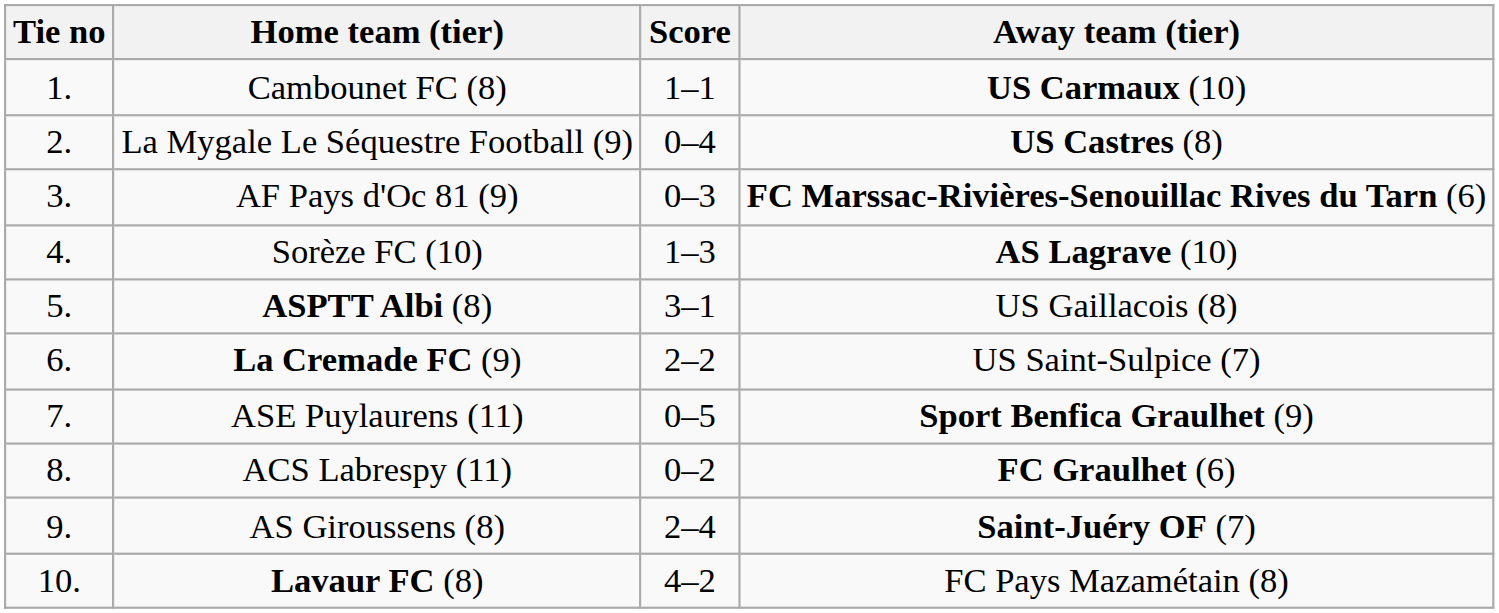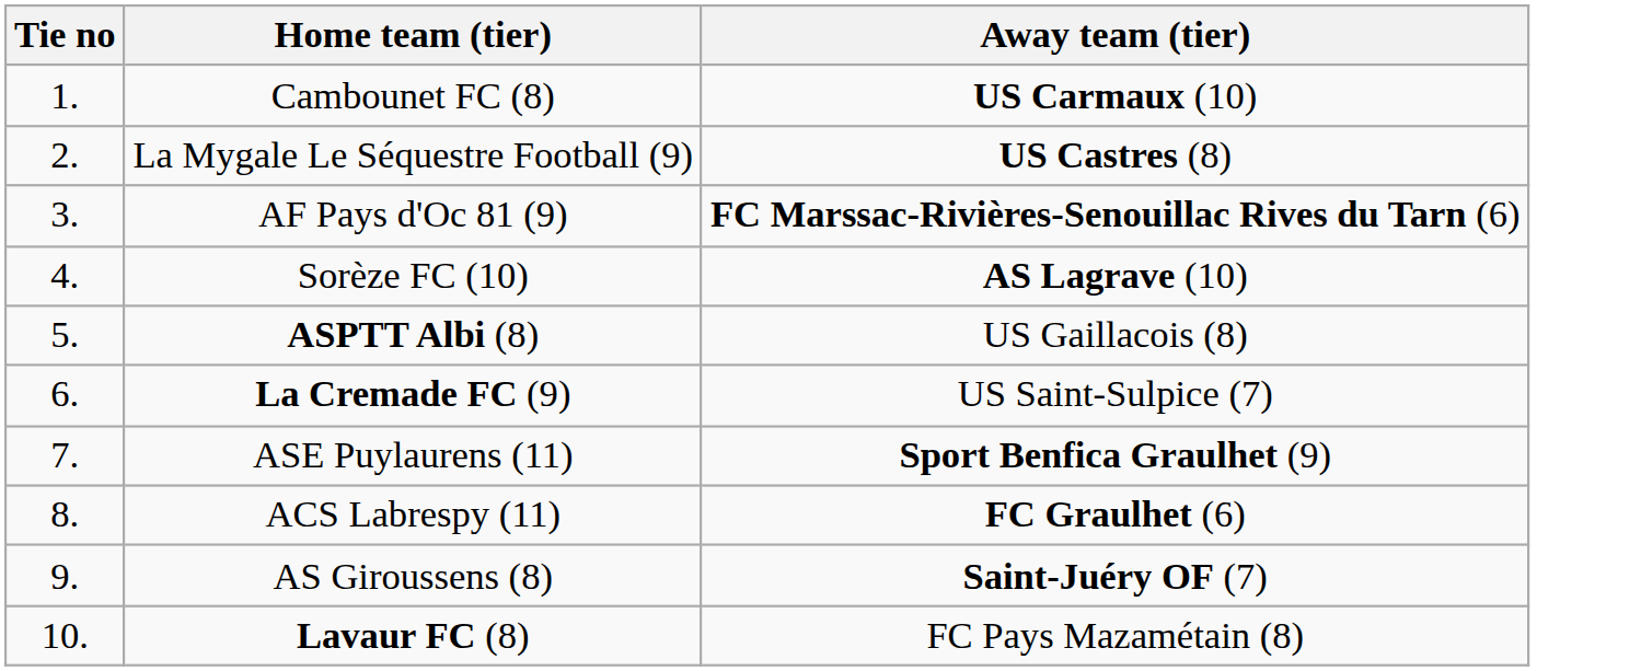- column: Score | 1–1 | 0–4 | 0–3 | 1–3 | 3–1 | 2–2 | 0–5 | 0–2 | 2–4 | 4–2
